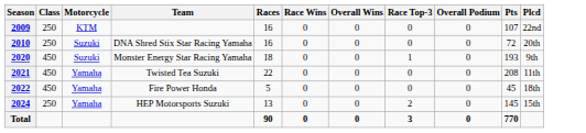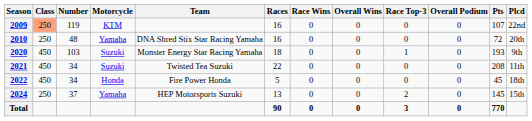+ column: Number | 119 | 48 | 103 | 34 | 34 | 37
2009 | Class: no background -> lightsalmon background
2010 | Motorcycle: Suzuki -> Yamaha
2021 | Motorcycle: Yamaha -> Suzuki
2022 | Motorcycle: Yamaha -> Honda
